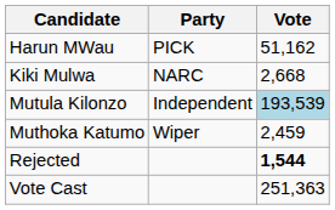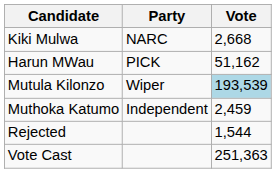rows swapped: Kiki Mulwa <-> Harun MWau
Mutula Kilonzo | Party: Independent -> Wiper
Muthoka Katumo | Party: Wiper -> Independent
Rejected | Vote: bold -> normal
